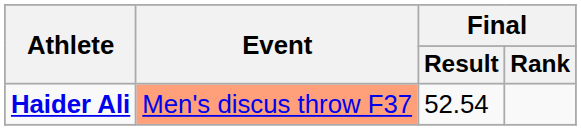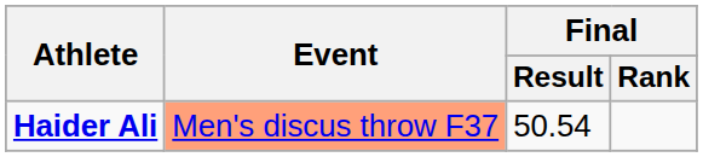Haider Ali | Final / Result: 52.54 -> 50.54
